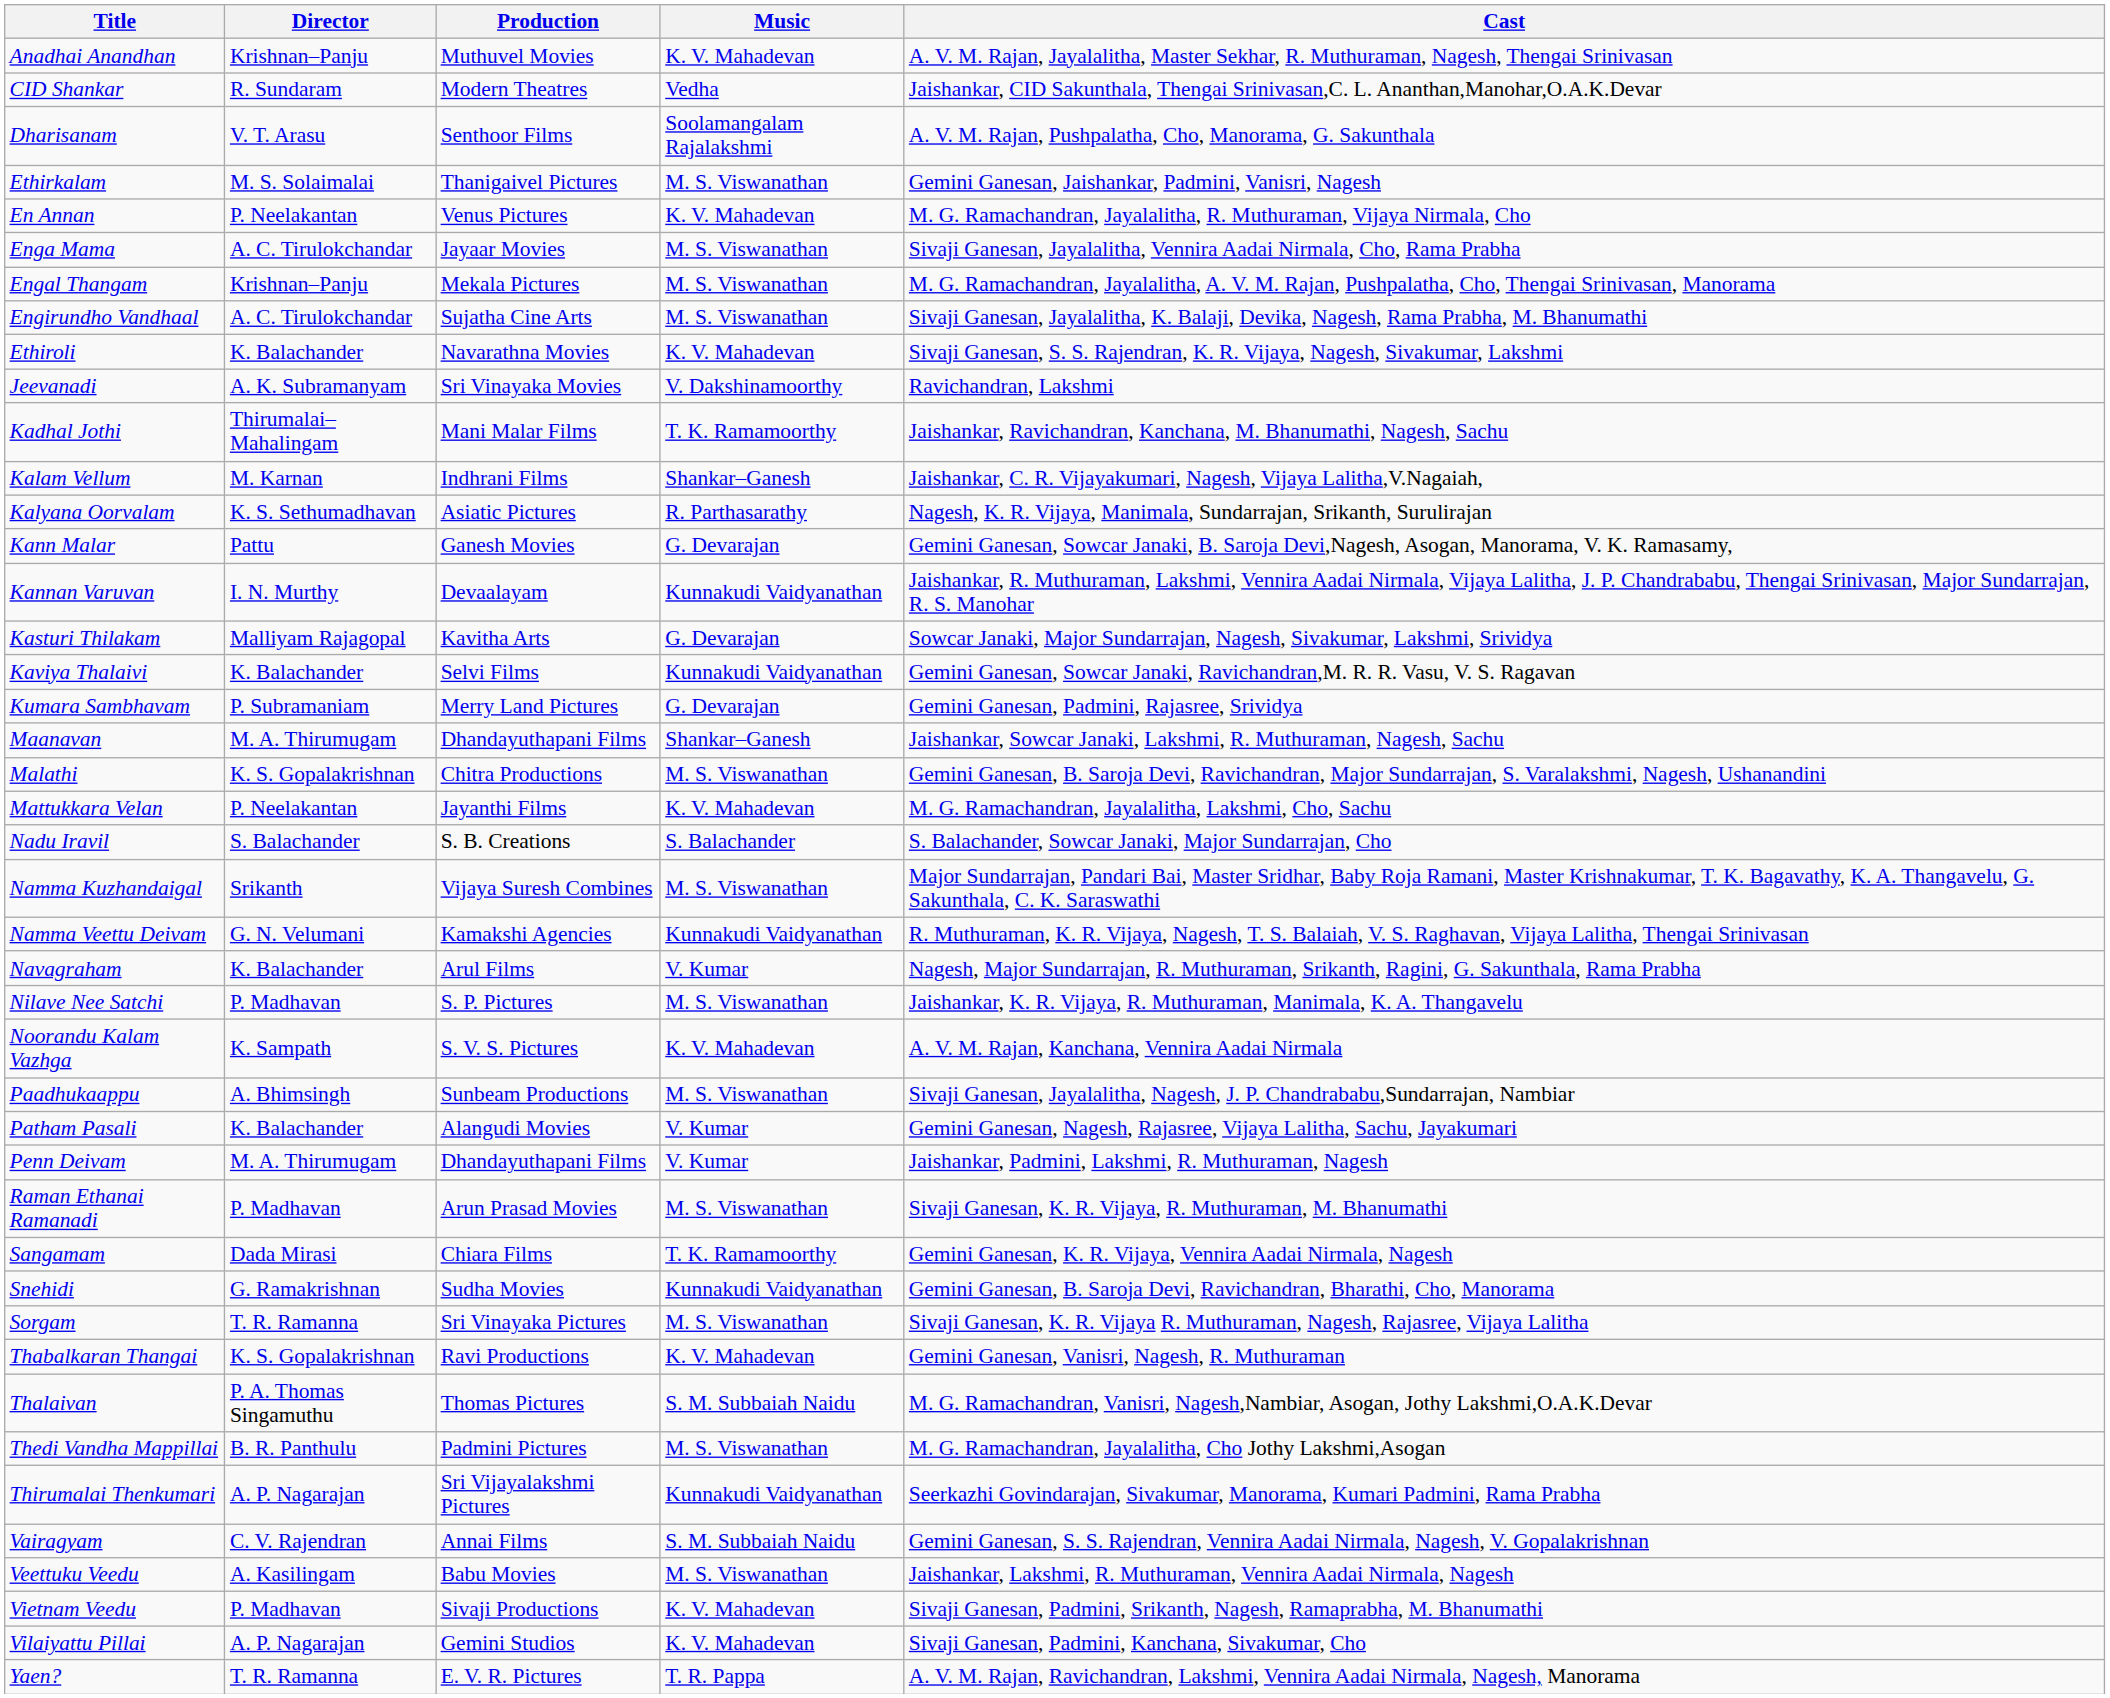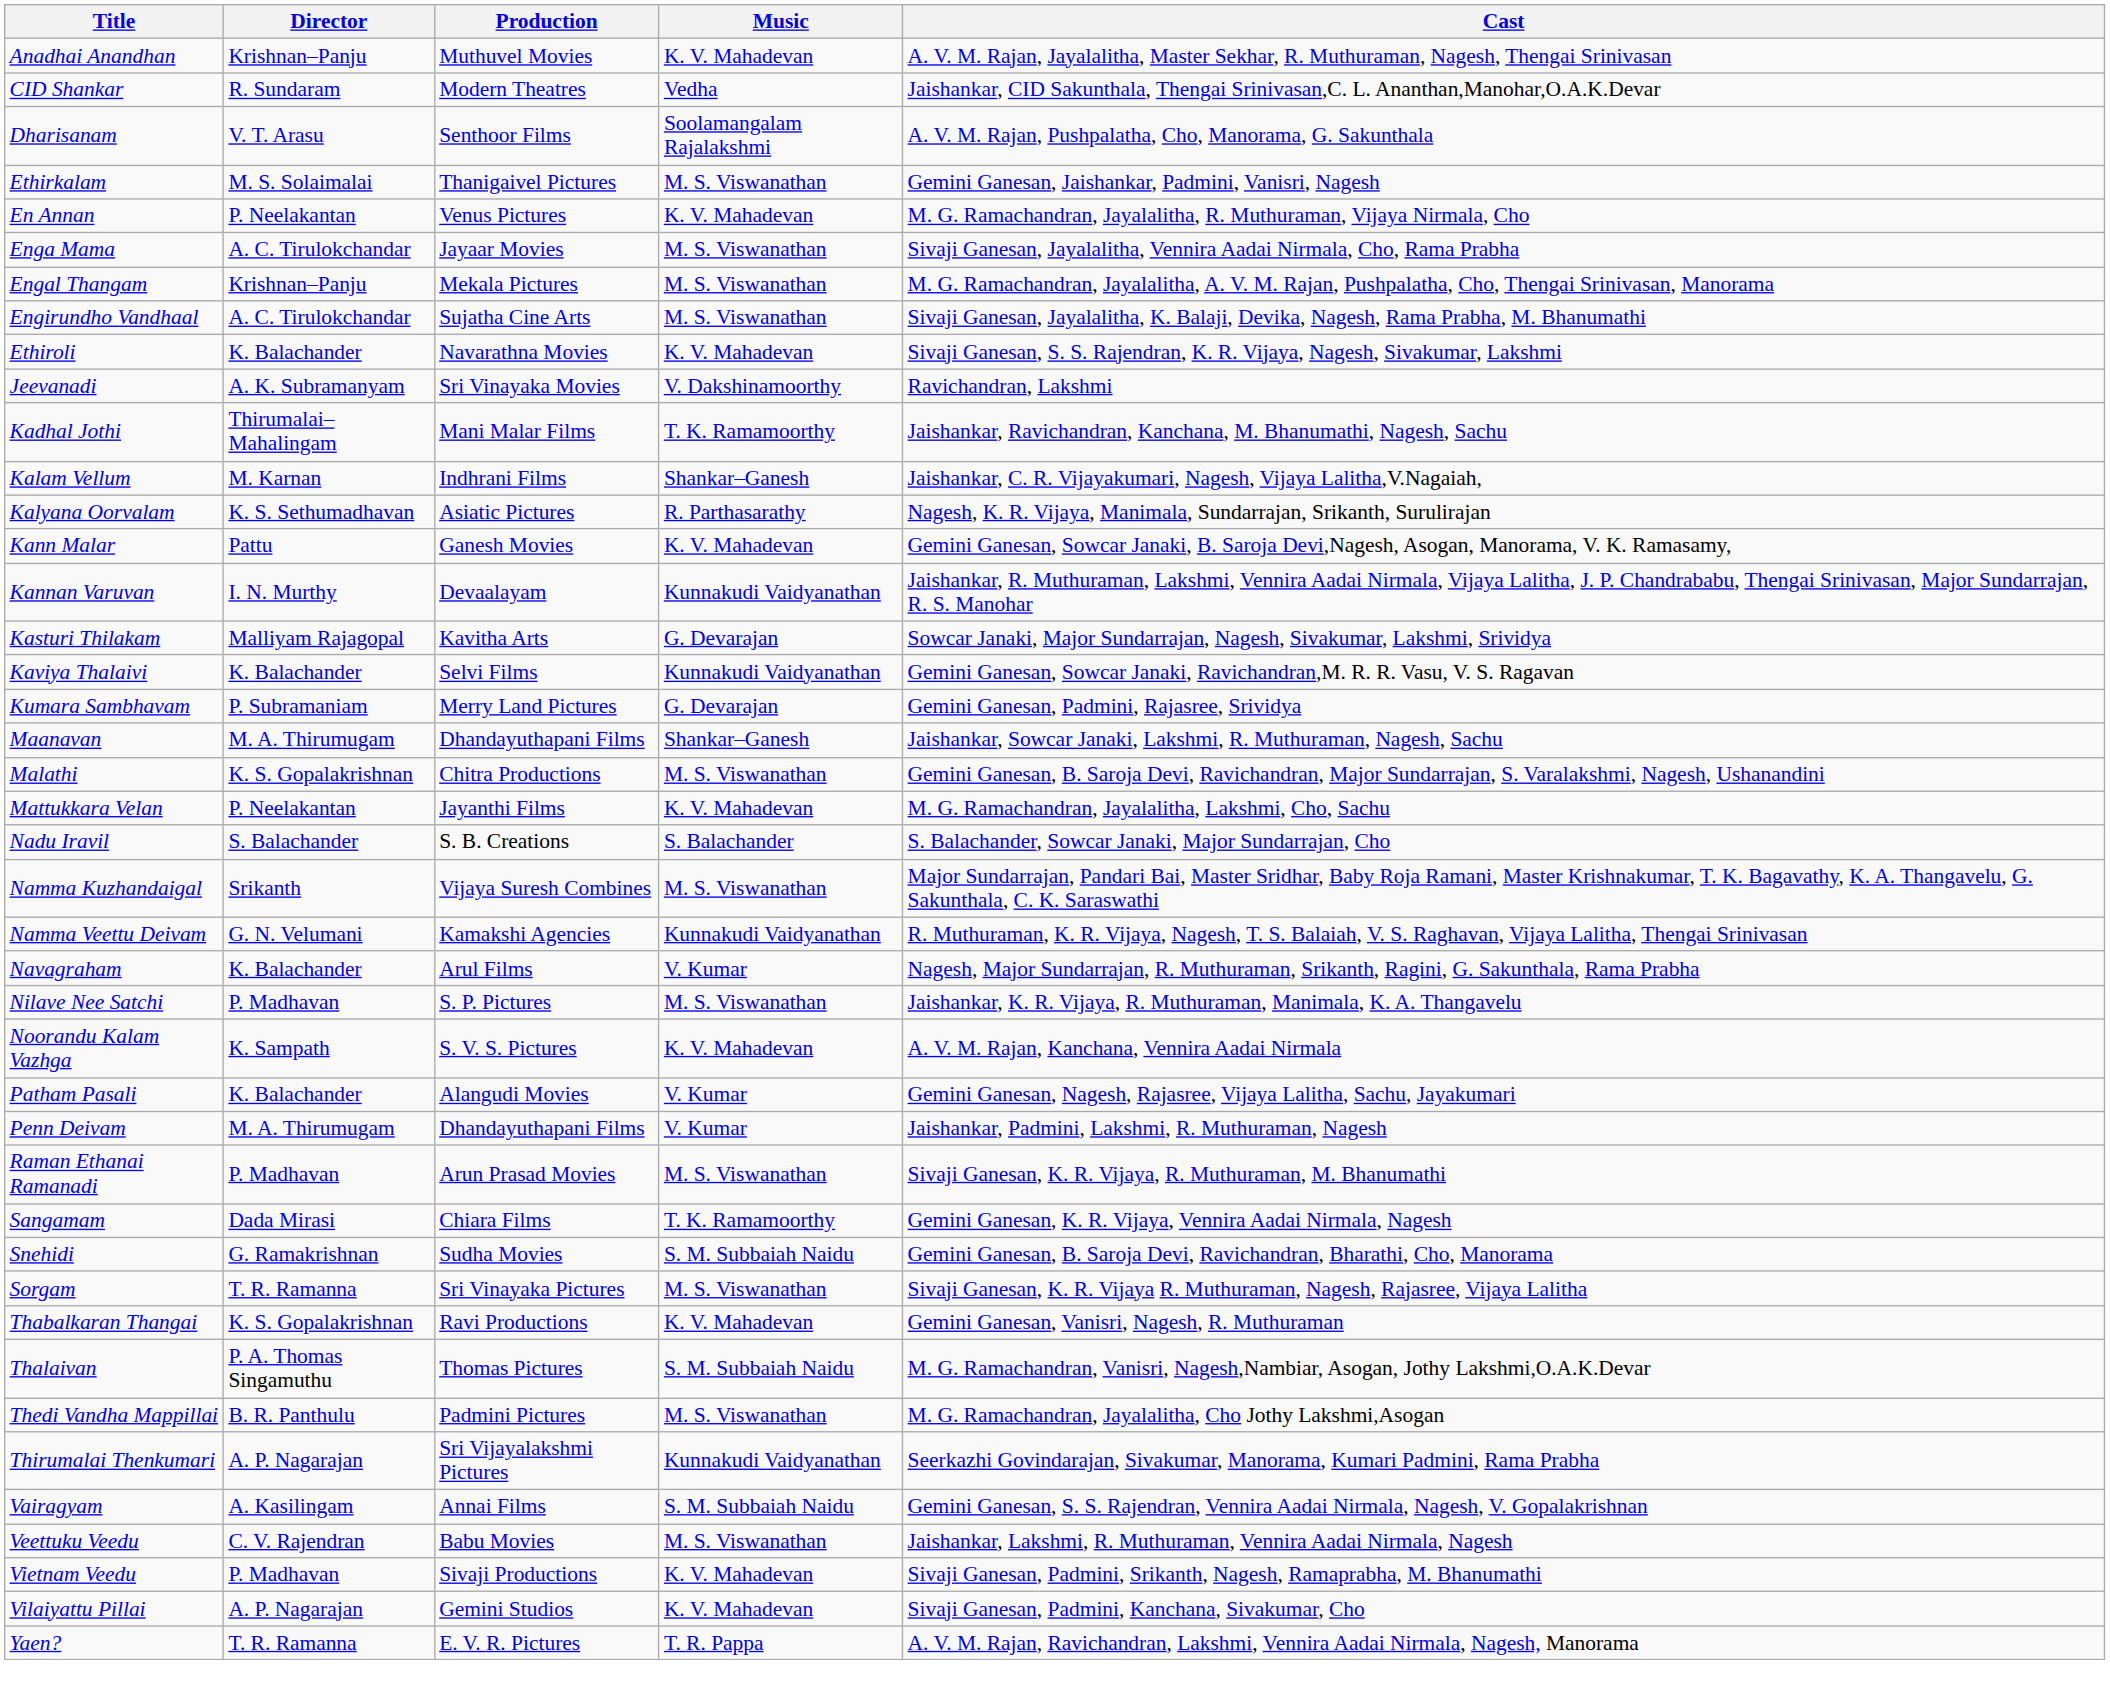Kann Malar | Music: G. Devarajan -> K. V. Mahadevan
- row: Paadhukaappu | A. Bhimsingh | Sunbeam Productions | M. S. Viswanathan | Sivaji Ganesan, Jayalalitha, Nagesh, J. P. Chandrababu,Sundarrajan, Nambiar
Snehidi | Music: Kunnakudi Vaidyanathan -> S. M. Subbaiah Naidu
Vairagyam | Director: C. V. Rajendran -> A. Kasilingam
Veettuku Veedu | Director: A. Kasilingam -> C. V. Rajendran
